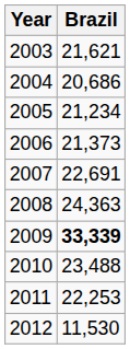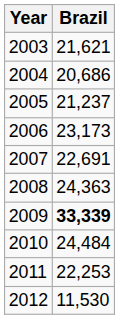2005 | Brazil: 21,234 -> 21,237
2006 | Brazil: 21,373 -> 23,173
2010 | Brazil: 23,488 -> 24,484
